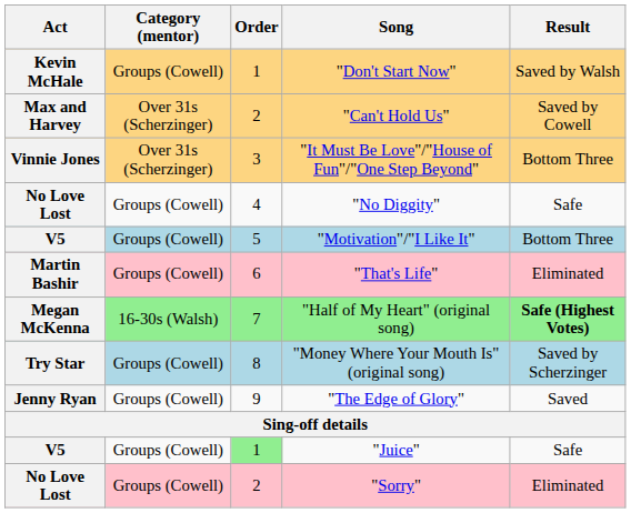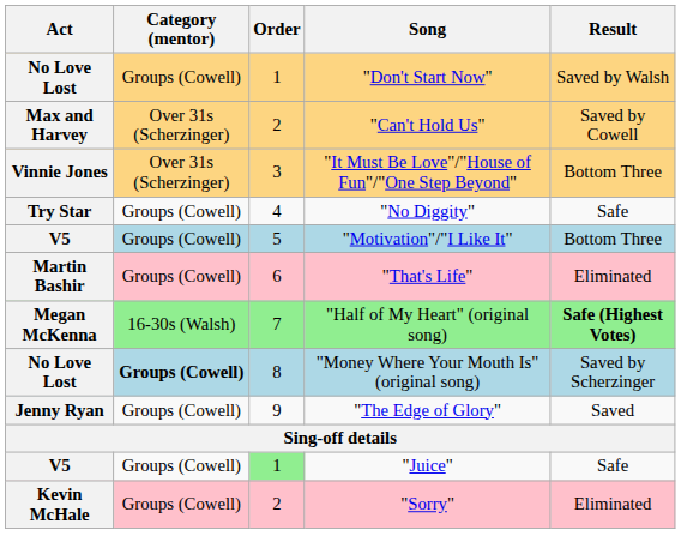"Don't Start Now" | Act: Kevin McHale -> No Love Lost
"No Diggity" | Act: No Love Lost -> Try Star
"Money Where Your Mouth Is" (original song) | Act: Try Star -> No Love Lost
"Money Where Your Mouth Is" (original song) | Category (mentor): normal -> bold
"Sorry" | Act: No Love Lost -> Kevin McHale
